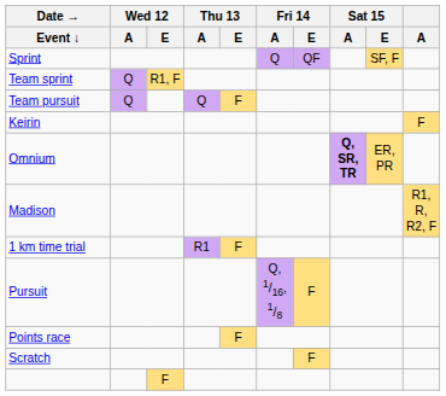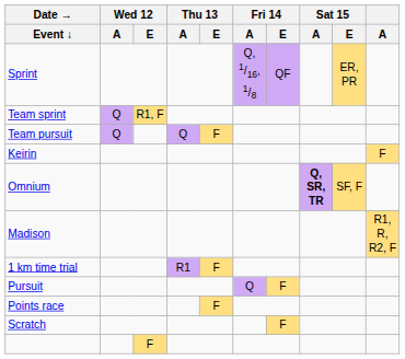Sprint | Fri 14 / A: Q -> Q, 1/16, 1/8
Sprint | Sat 15 / E: SF, F -> ER, PR
Omnium | Sat 15 / E: ER, PR -> SF, F
Pursuit | Fri 14 / A: Q, 1/16, 1/8 -> Q
